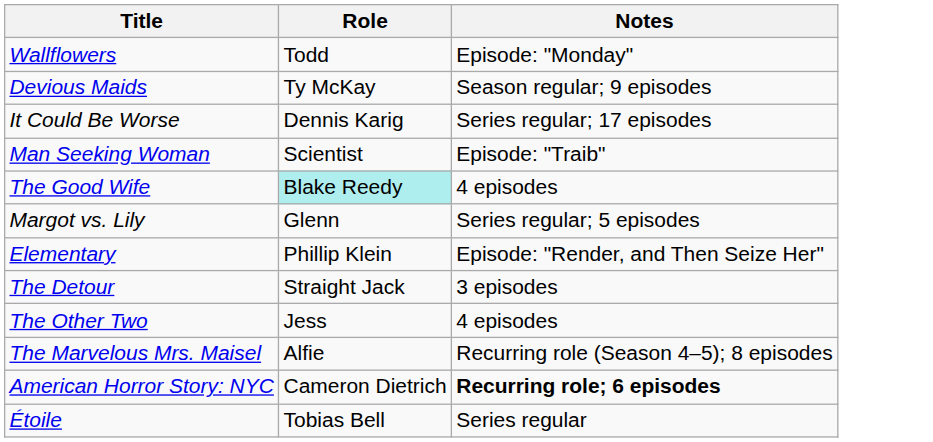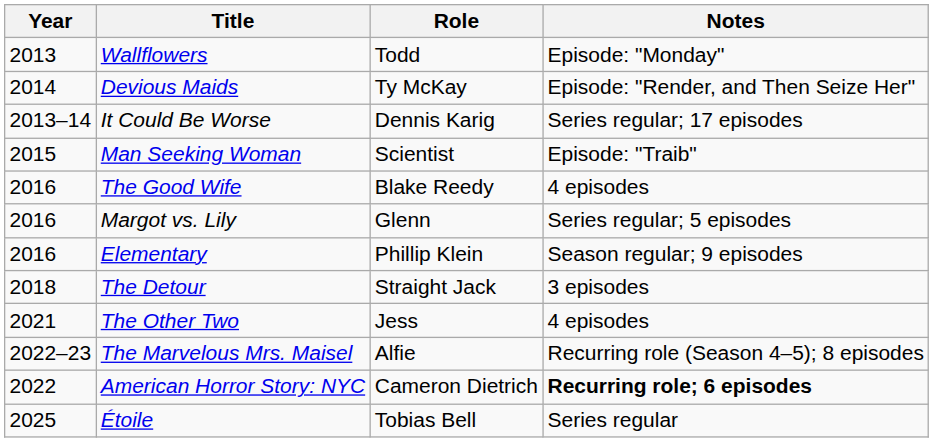+ column: Year | 2013 | 2014 | 2013–14 | 2015 | 2016 | 2016 | 2016 | 2018 | 2021 | 2022–23 | 2022 | 2025
Devious Maids | Notes: Season regular; 9 episodes -> Episode: "Render, and Then Seize Her"
The Good Wife | Role: paleturquoise background -> no background
Elementary | Notes: Episode: "Render, and Then Seize Her" -> Season regular; 9 episodes
